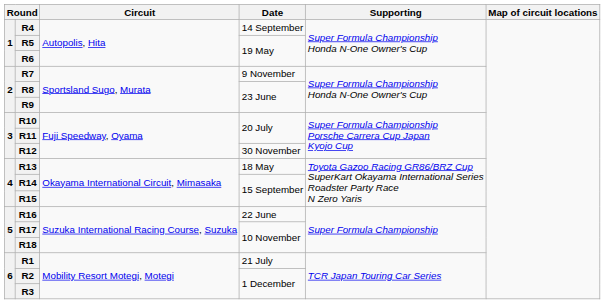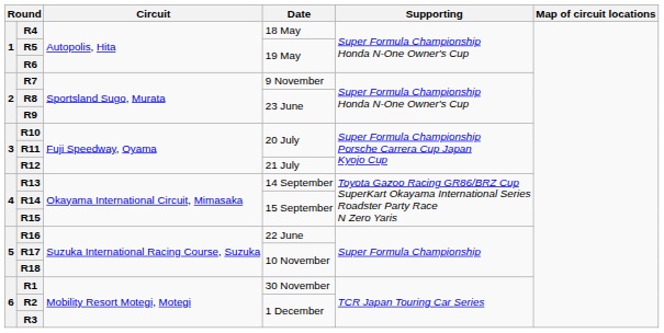R4 | Date: 14 September -> 18 May
R12 | Date: 30 November -> 21 July
R13 | Date: 18 May -> 14 September
R1 | Date: 21 July -> 30 November
